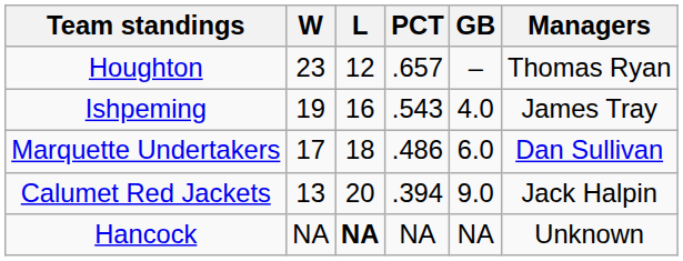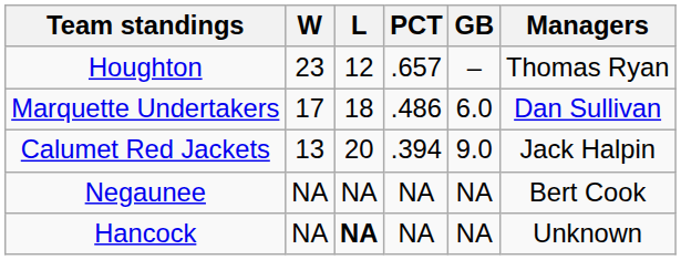- row: Ishpeming | 19 | 16 | .543 | 4.0 | James Tray
+ row: Negaunee | NA | NA | NA | NA | Bert Cook
